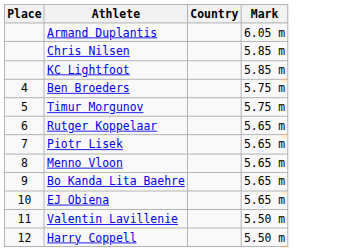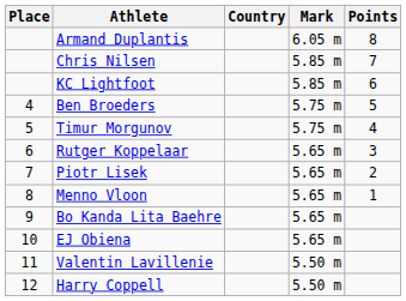+ column: Points | 8 | 7 | 6 | 5 | 4 | 3 | 2 | 1
